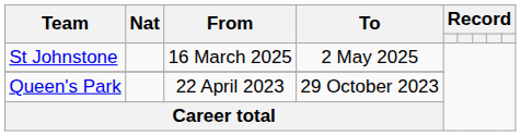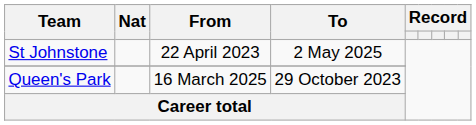St Johnstone | From: 16 March 2025 -> 22 April 2023
Queen's Park | From: 22 April 2023 -> 16 March 2025
